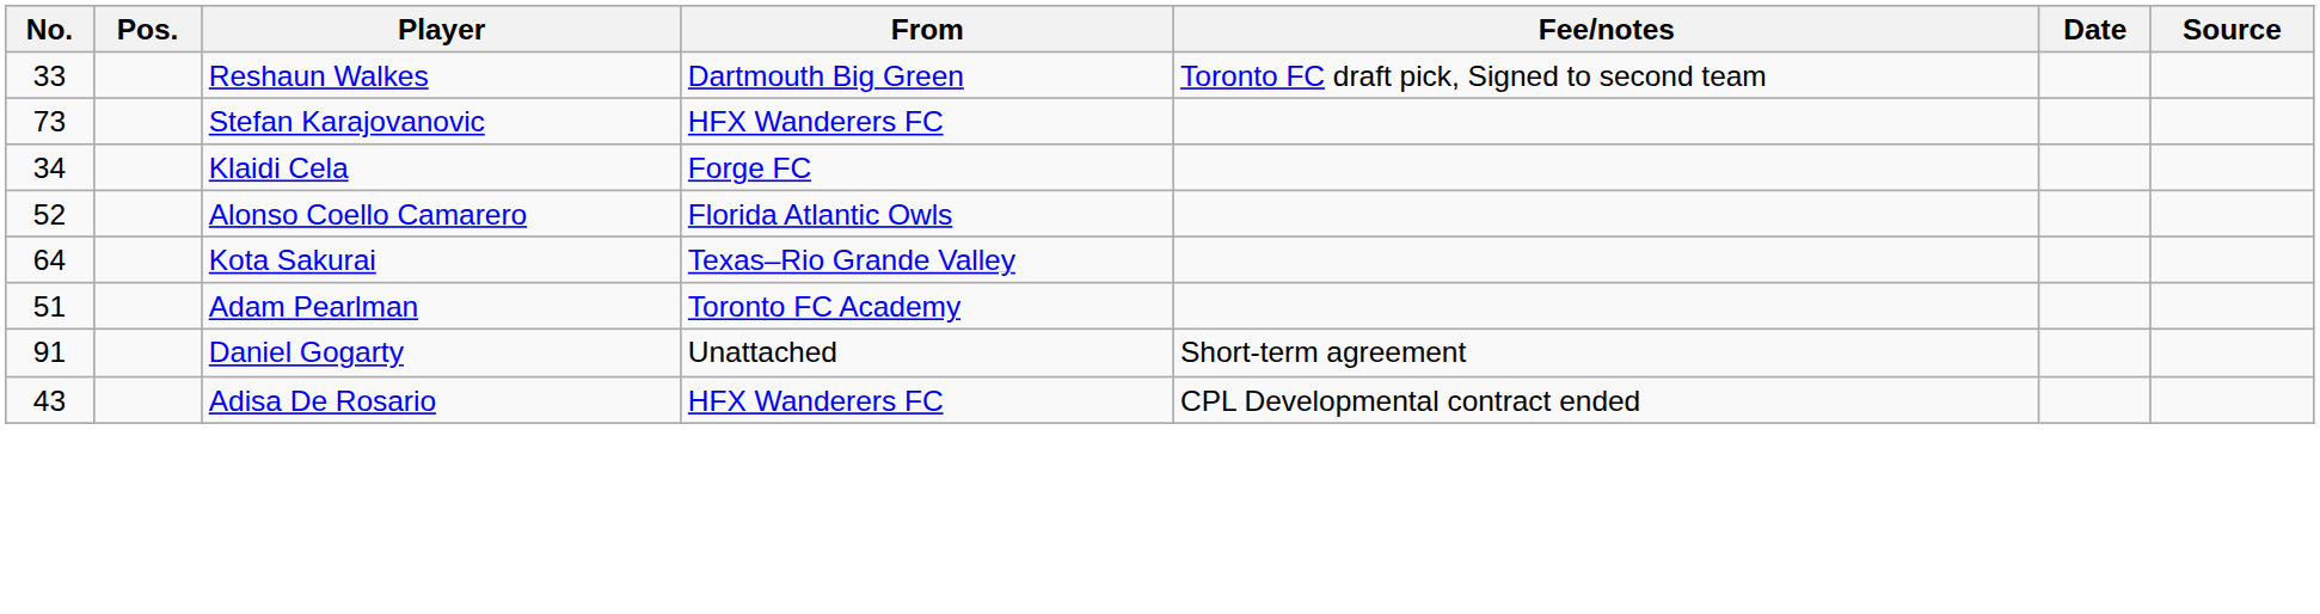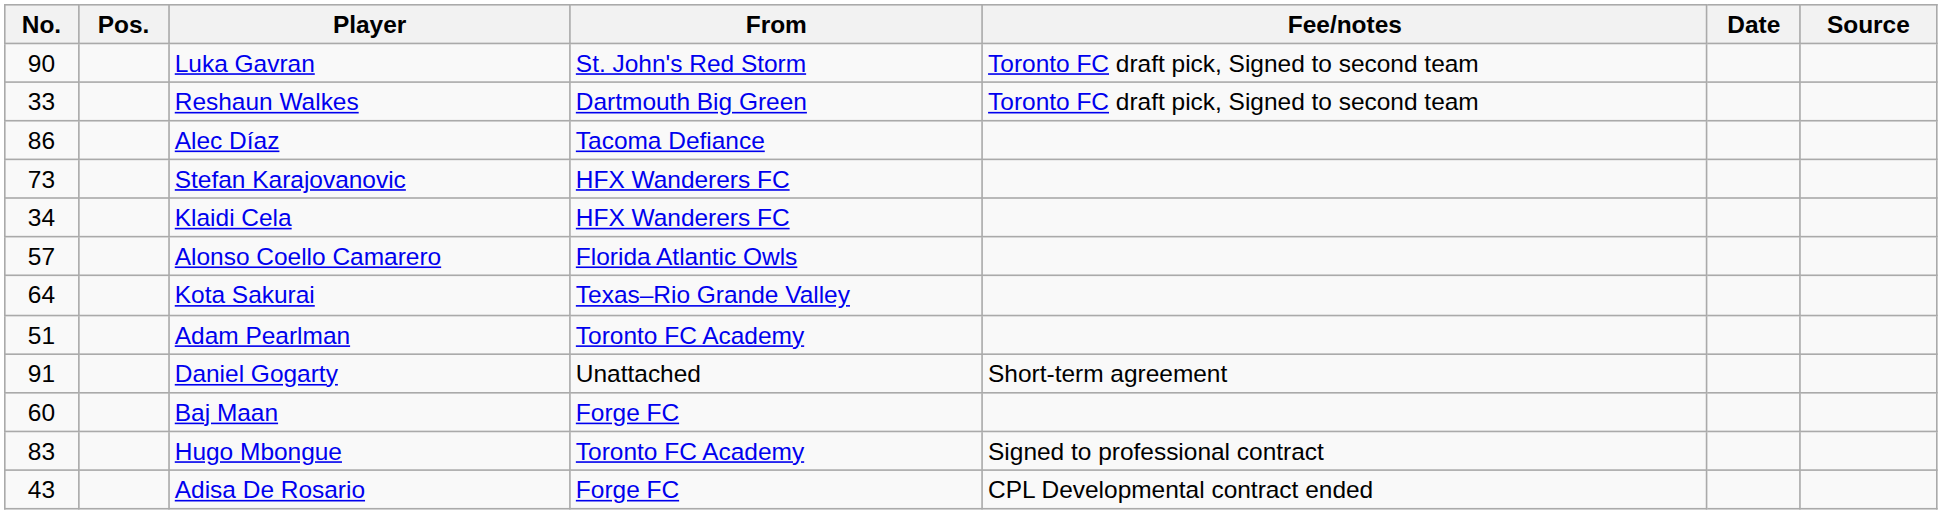+ row: 90 | Luka Gavran | St. John's Red Storm | Toronto FC draft pick, Signed to second team
+ row: 86 | Alec Díaz | Tacoma Defiance
Klaidi Cela | From: Forge FC -> HFX Wanderers FC
Alonso Coello Camarero | No.: 52 -> 57
+ row: 60 | Baj Maan | Forge FC
+ row: 83 | Hugo Mbongue | Toronto FC Academy | Signed to professional contract
Adisa De Rosario | From: HFX Wanderers FC -> Forge FC
